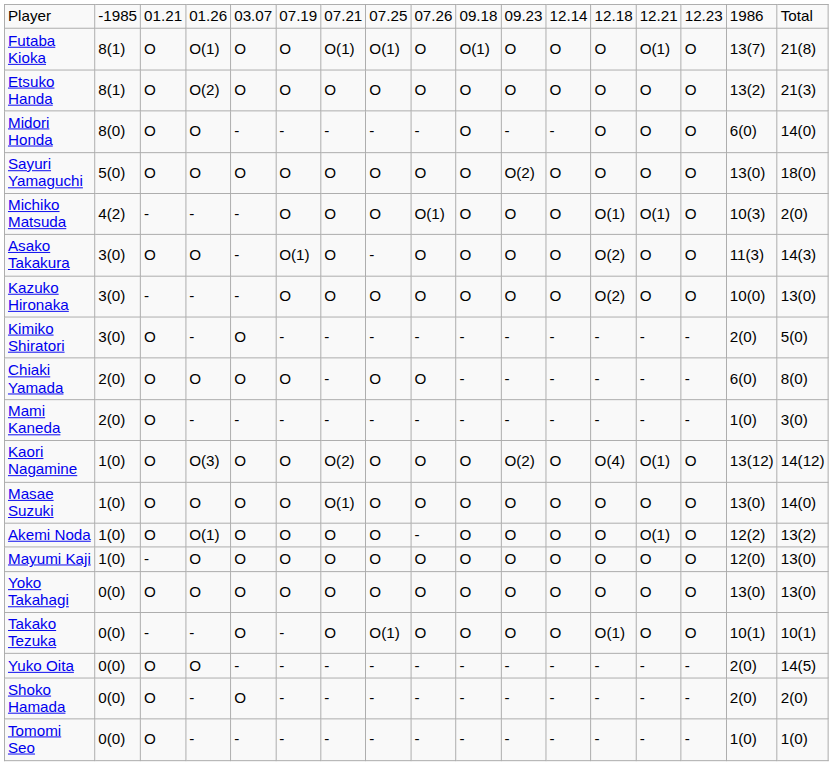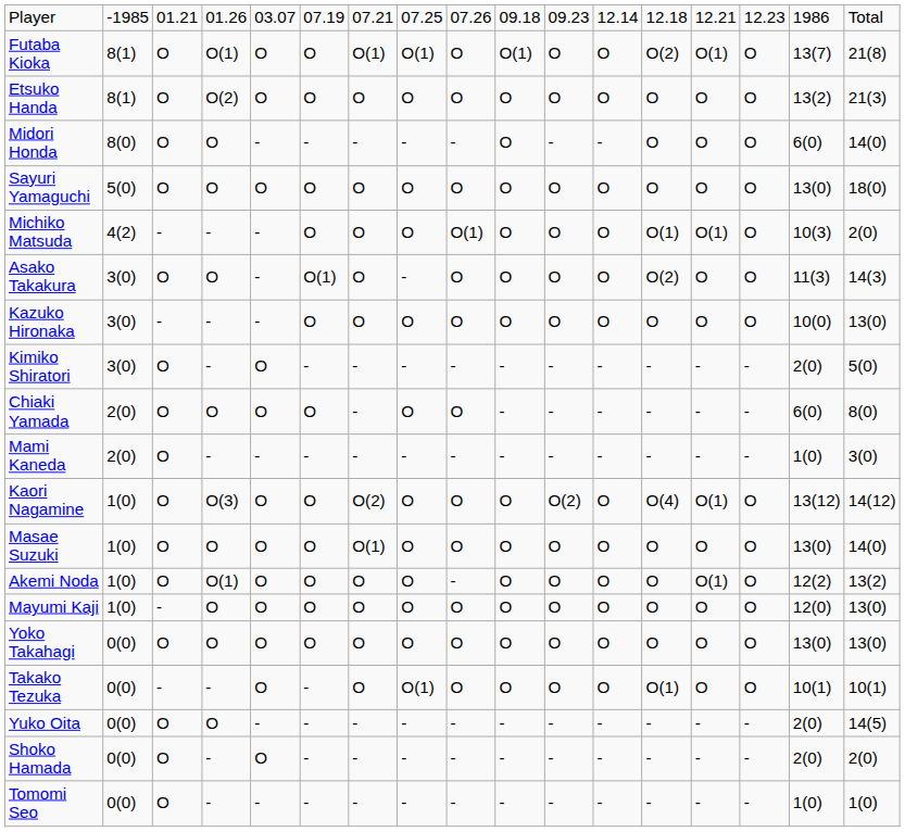Futaba Kioka | column 13: O -> O(2)
Sayuri Yamaguchi | column 11: O(2) -> O
Kazuko Hironaka | column 13: O(2) -> O
